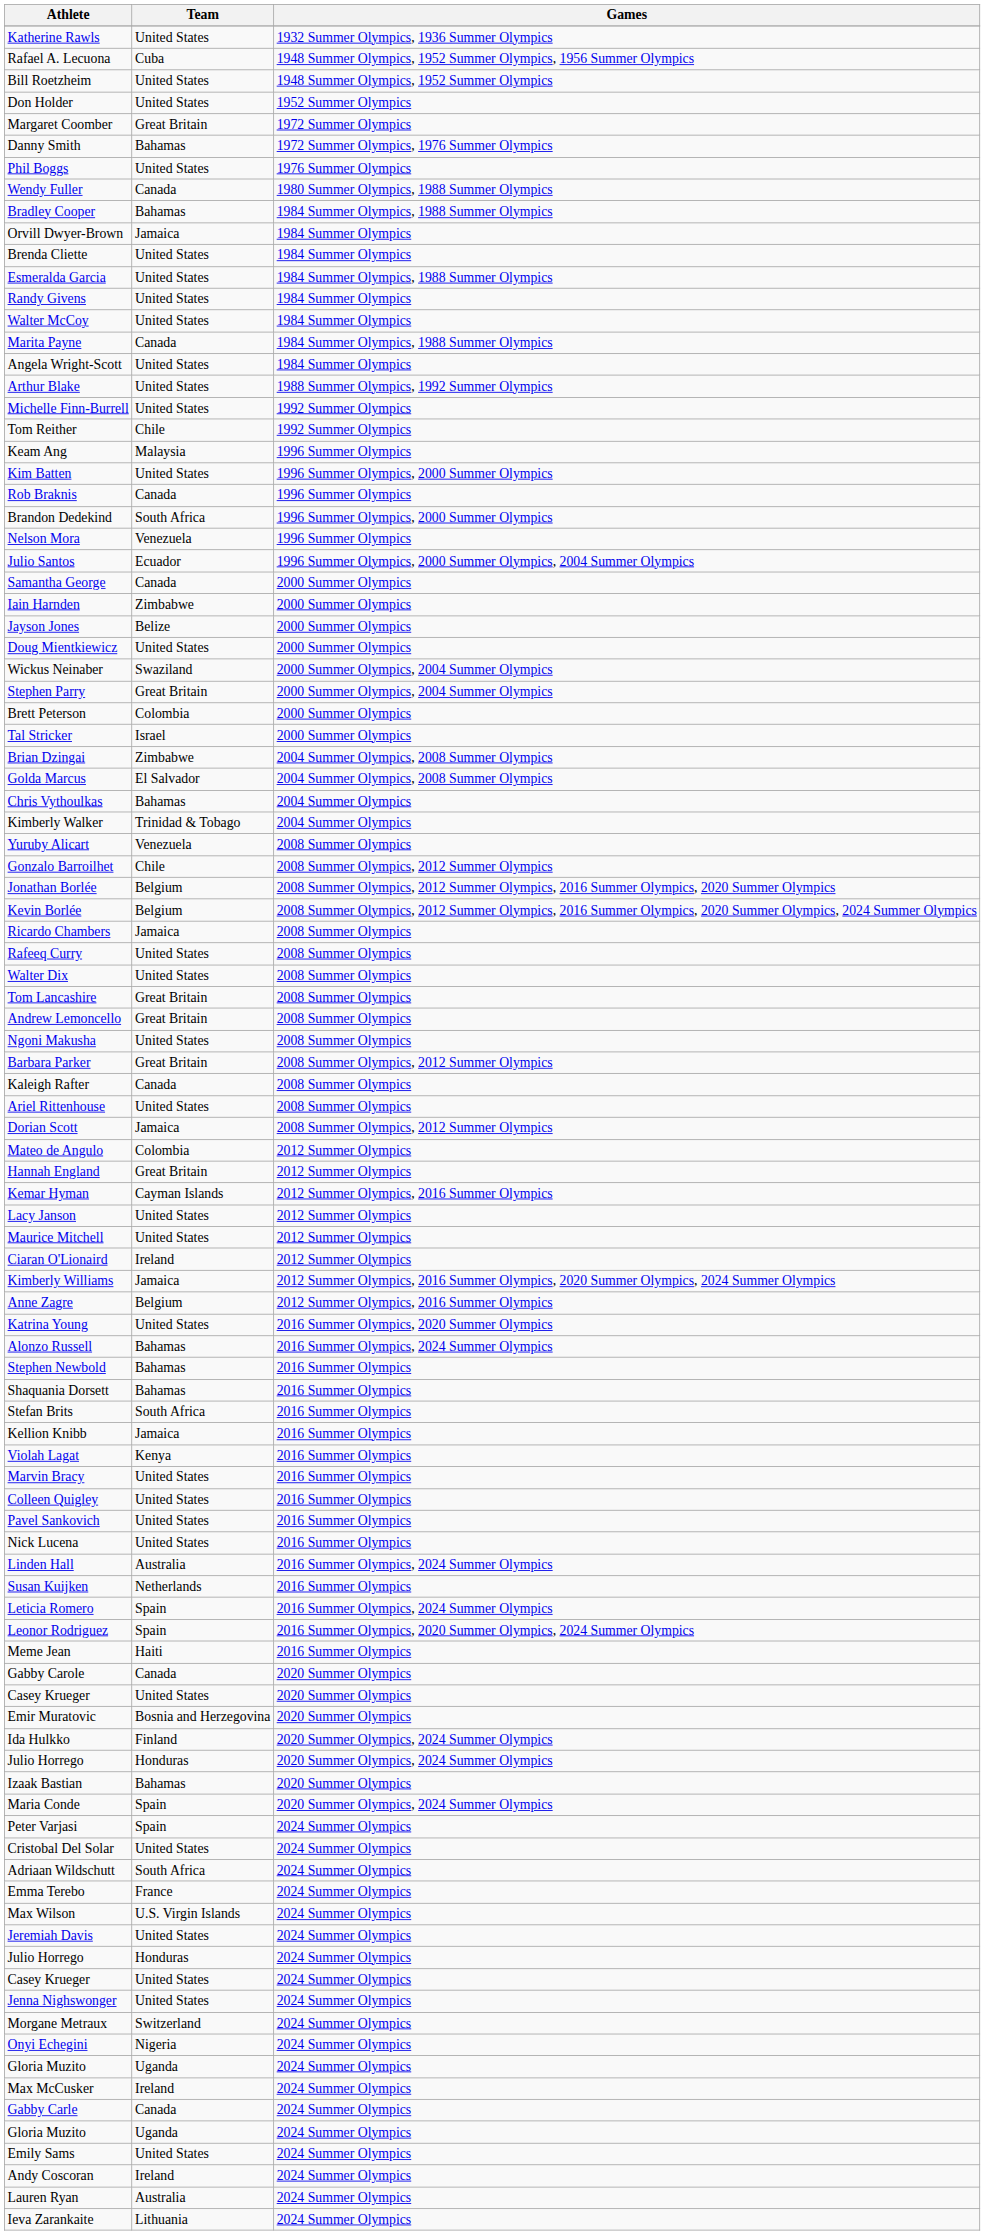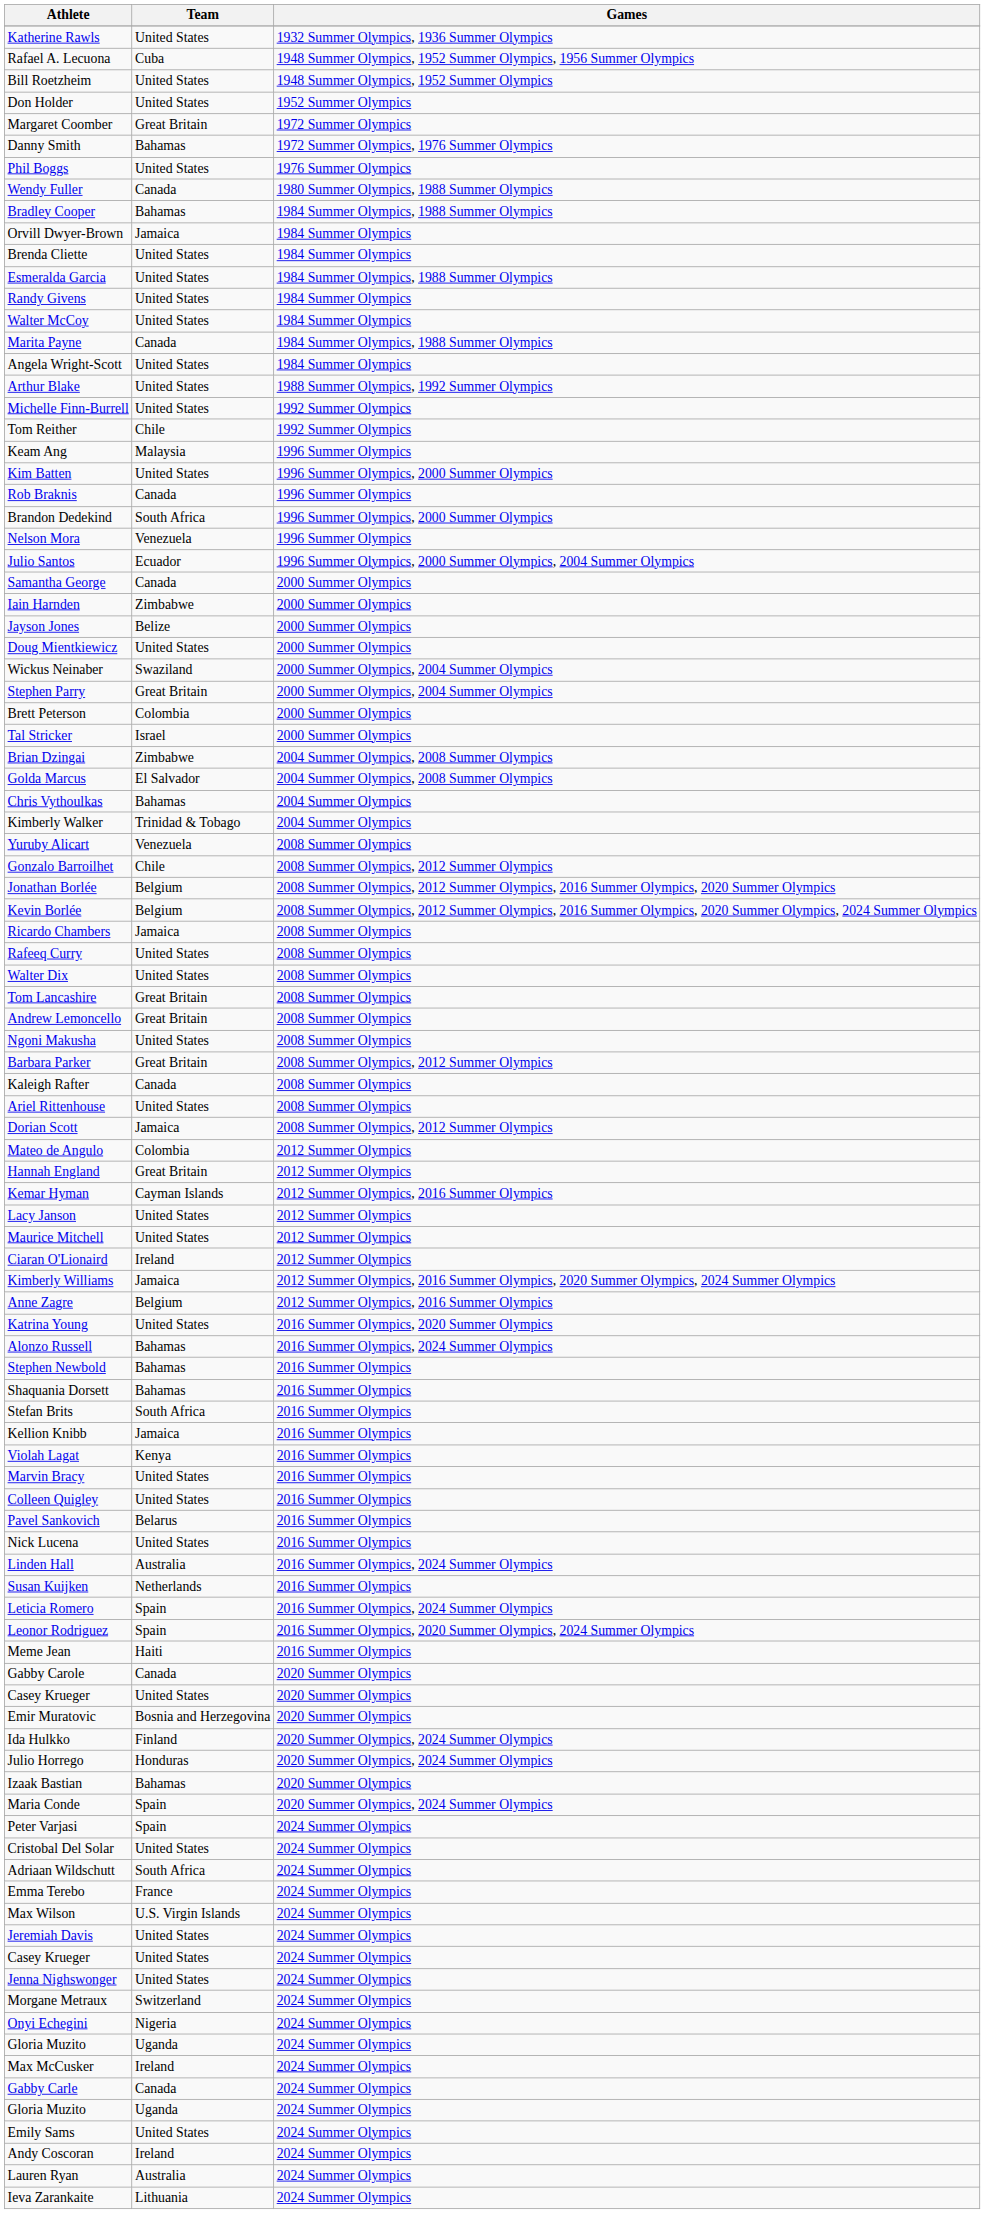Pavel Sankovich | Team: United States -> Belarus
- row: Julio Horrego | Honduras | 2024 Summer Olympics
